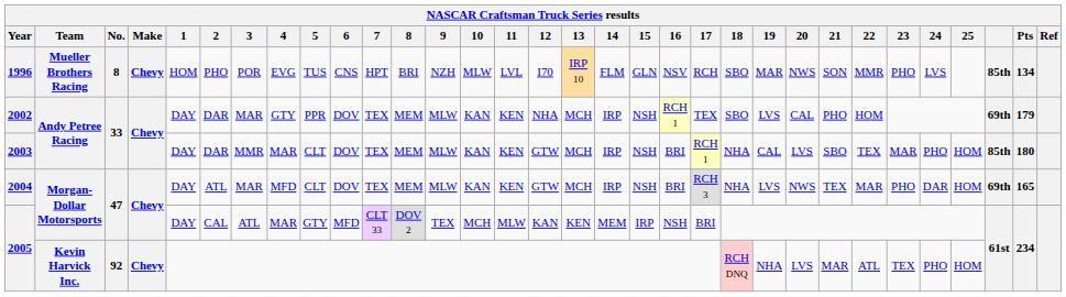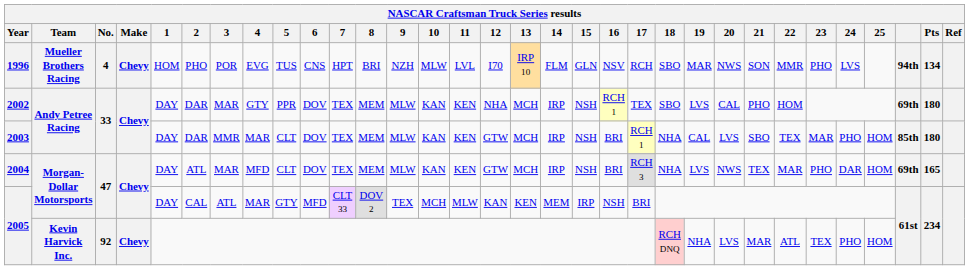1996 | No.: 8 -> 4
1996 | column 30: 85th -> 94th
2002 | Pts: 179 -> 180
